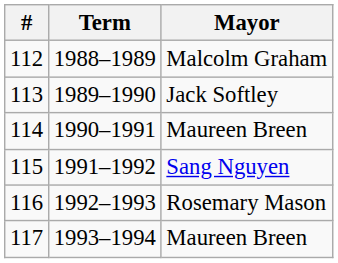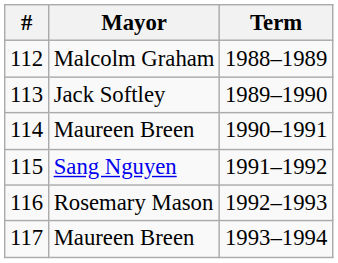columns swapped: Mayor <-> Term
